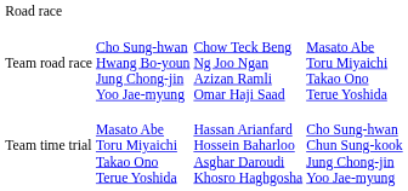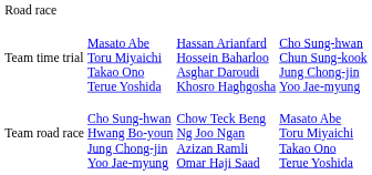rows swapped: Team road race <-> Team time trial
